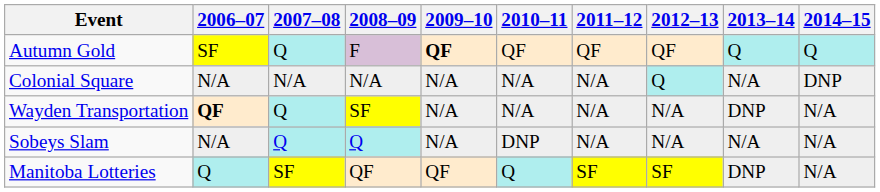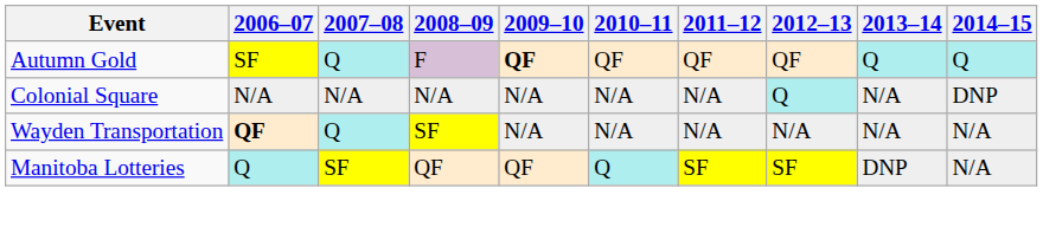Wayden Transportation | 2013–14: DNP -> N/A
- row: Sobeys Slam | N/A | Q | Q | N/A | DNP | N/A | N/A | N/A | N/A
